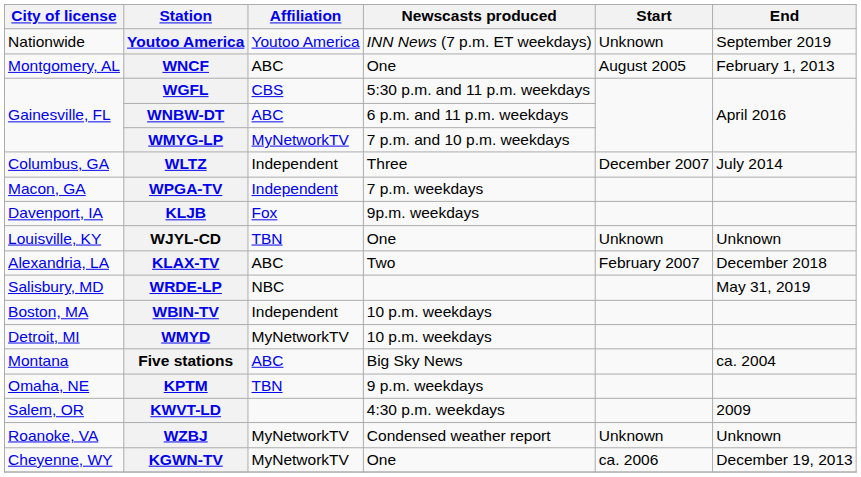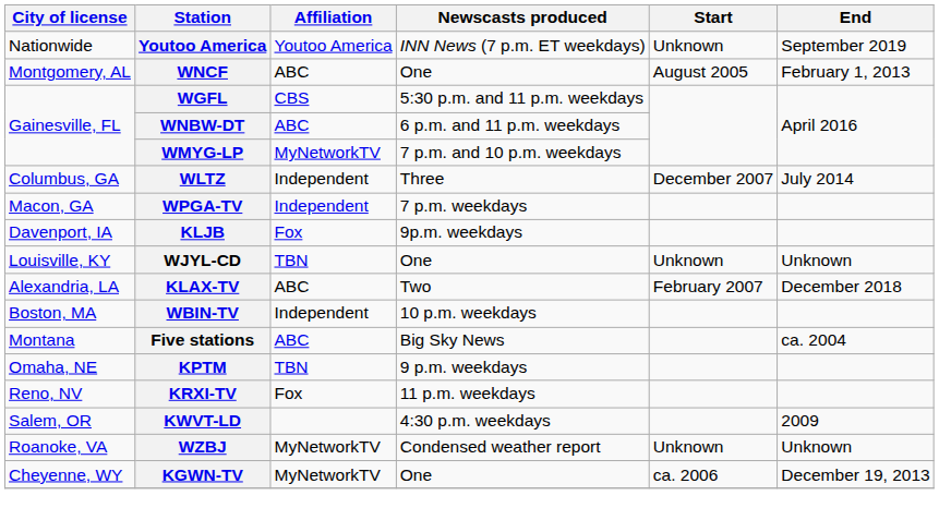- row: Salisbury, MD | WRDE-LP | NBC | May 31, 2019
- row: Detroit, MI | WMYD | MyNetworkTV | 10 p.m. weekdays
+ row: Reno, NV | KRXI-TV | Fox | 11 p.m. weekdays
